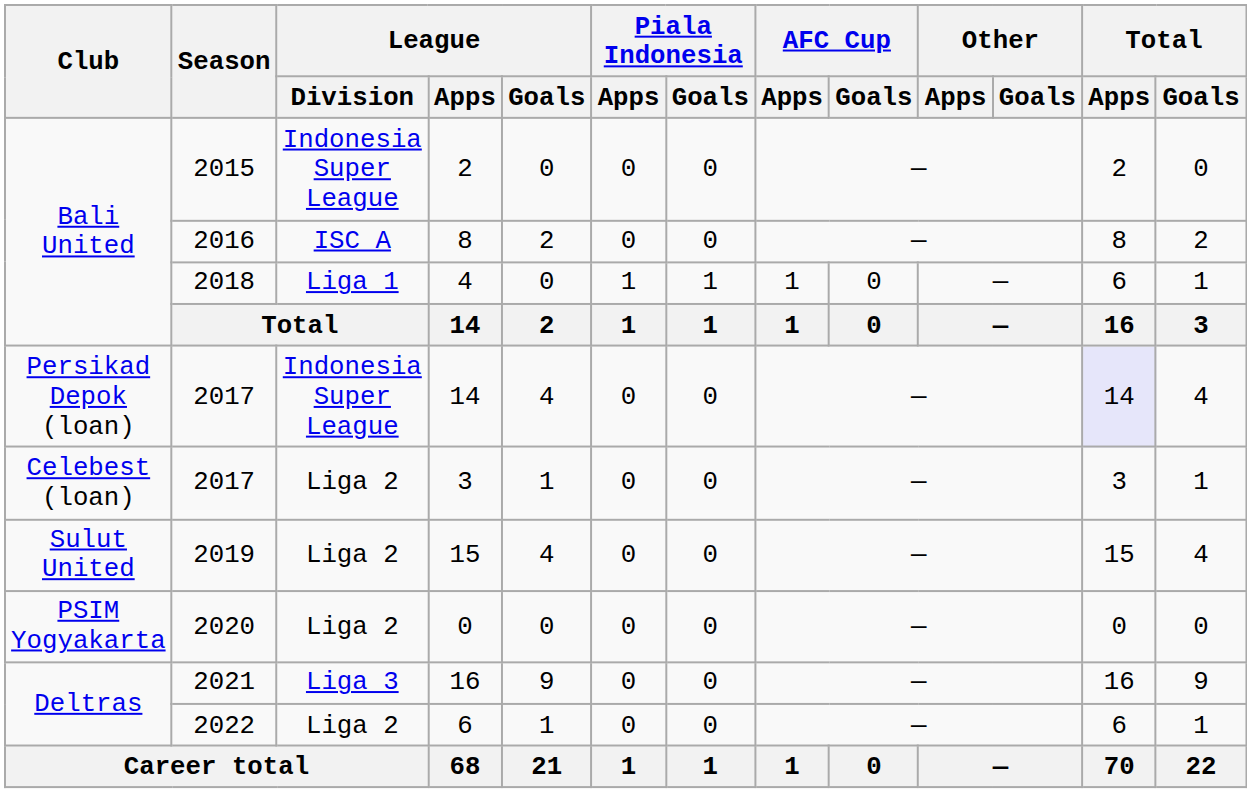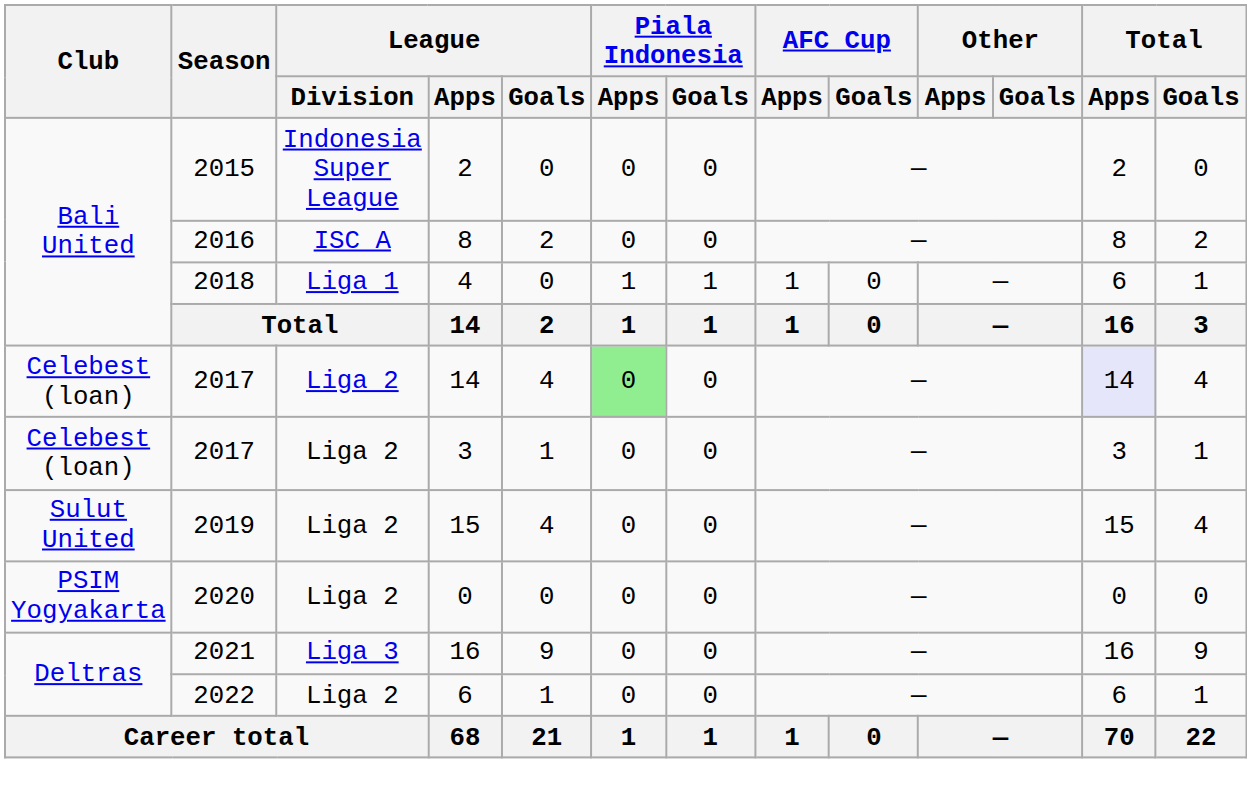2017 / 14 | Club: Persikad Depok (loan) -> Celebest (loan)
2017 / 14 | League / Division: Indonesia Super League -> Liga 2
2017 / 14 | Piala Indonesia / Apps: no background -> lightgreen background
